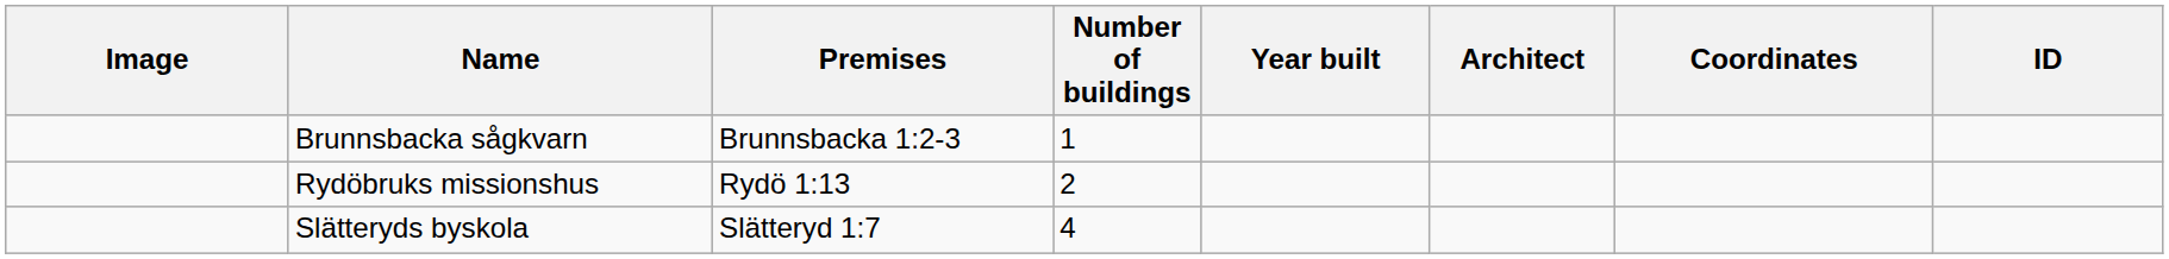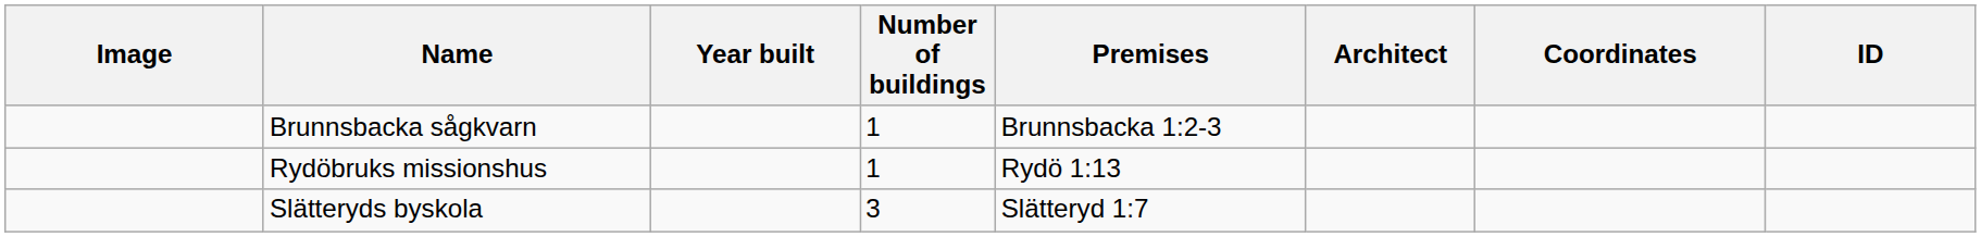columns swapped: Premises <-> Year built
Rydöbruks missionshus | Number of buildings: 2 -> 1
Slätteryds byskola | Number of buildings: 4 -> 3
